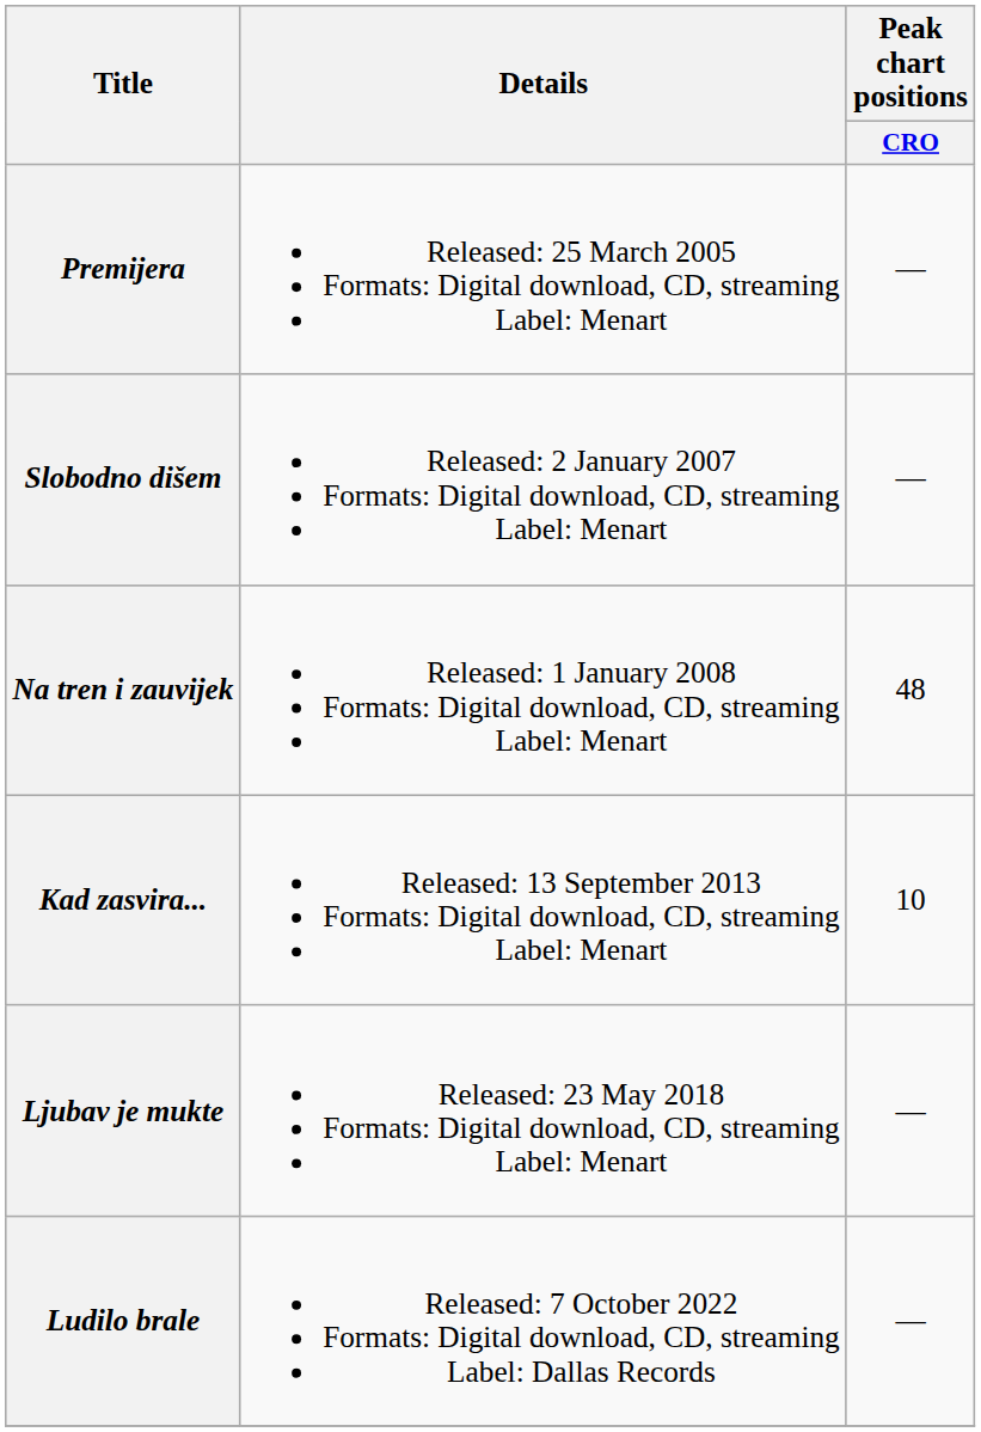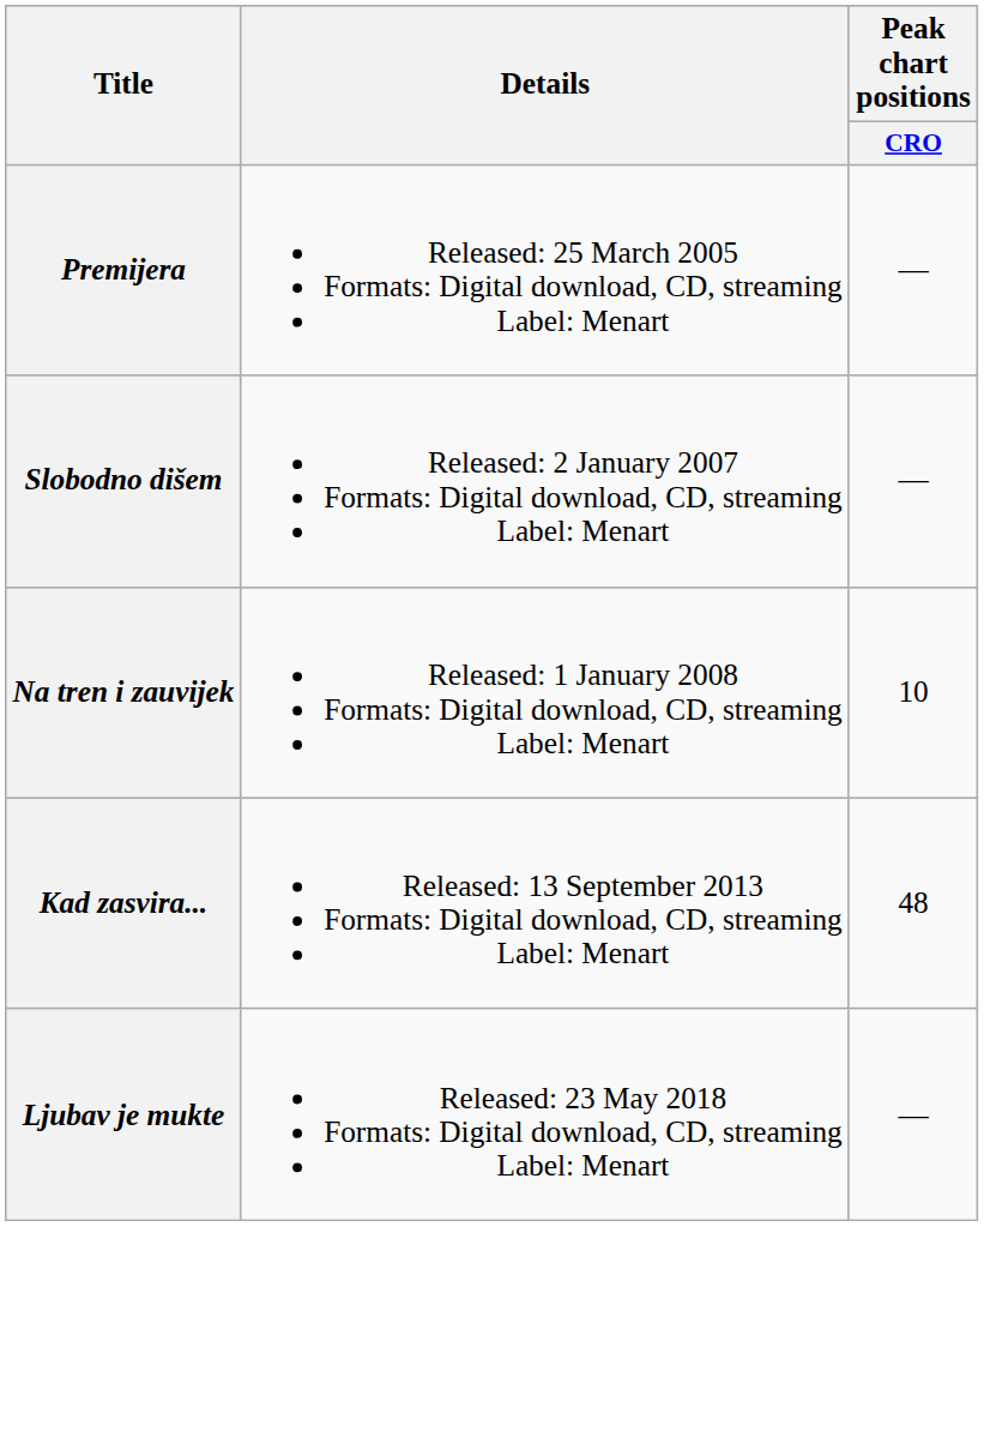Na tren i zauvijek | Peak chart positions / CRO: 48 -> 10
Kad zasvira... | Peak chart positions / CRO: 10 -> 48
- row: Ludilo brale | Released: 7 October 2022 Formats: Digital download, CD, streaming Label: Dallas Records | —
